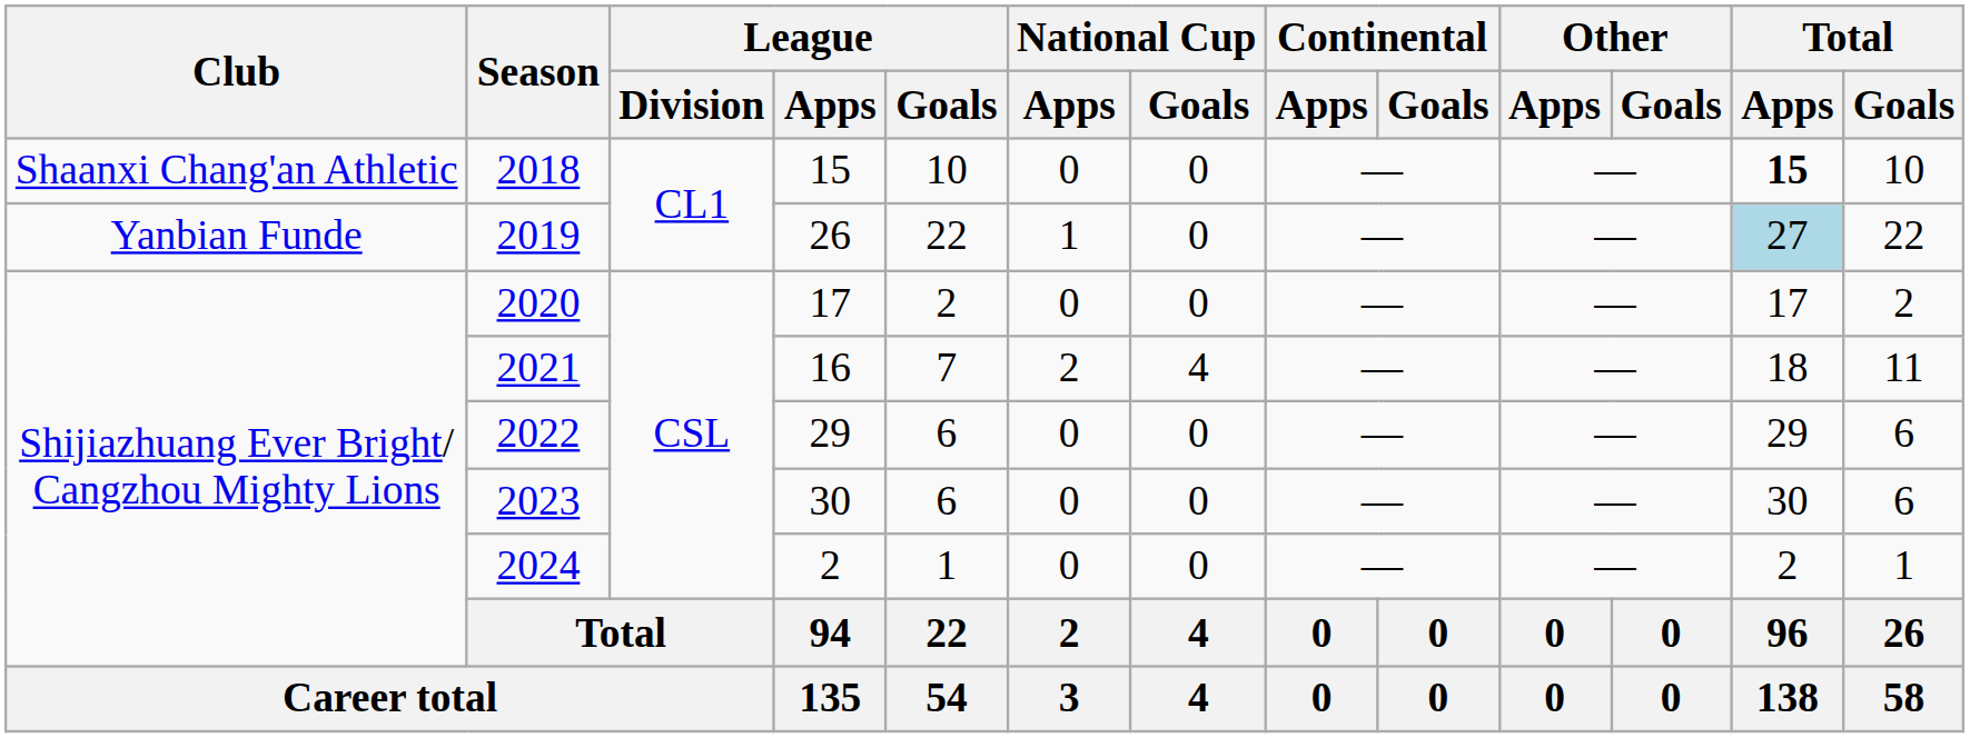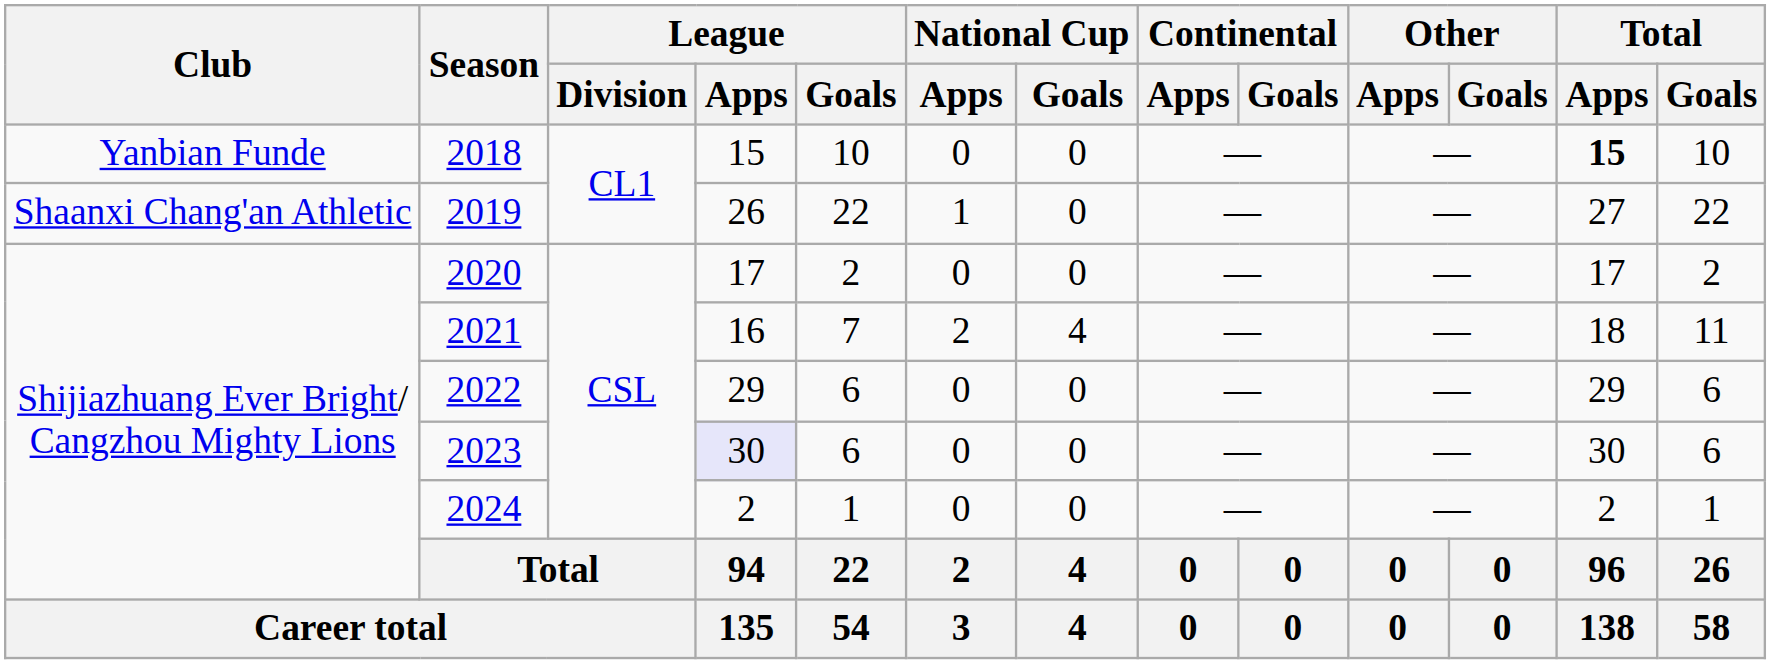2018 | Club: Shaanxi Chang'an Athletic -> Yanbian Funde
2019 | Club: Yanbian Funde -> Shaanxi Chang'an Athletic
2019 | Total / Apps: lightblue background -> no background
2023 | League / Apps: no background -> lavender background
